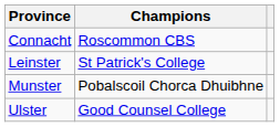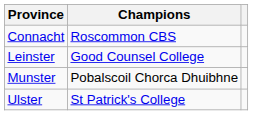Leinster | Champions: St Patrick's College -> Good Counsel College
Ulster | Champions: Good Counsel College -> St Patrick's College
